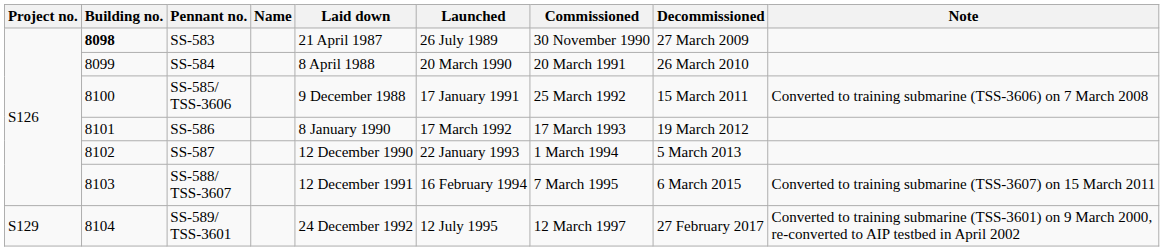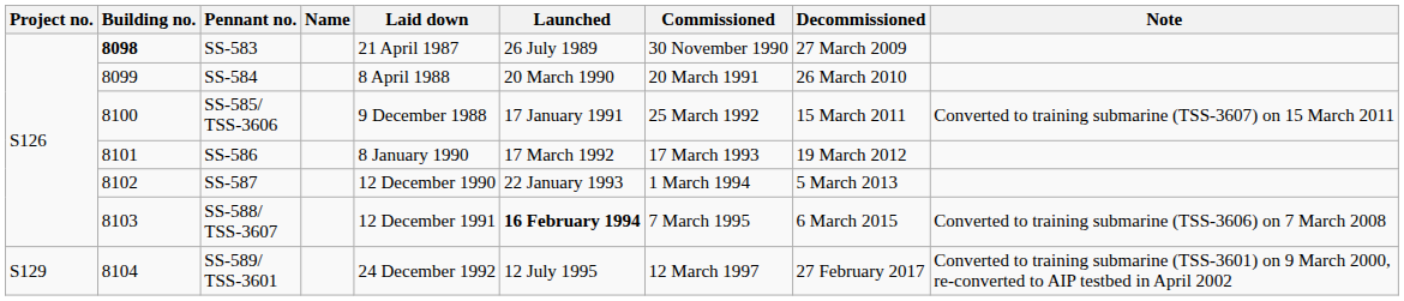SS-585/ TSS-3606 | Note: Converted to training submarine (TSS-3606) on 7 March 2008 -> Converted to training submarine (TSS-3607) on 15 March 2011
SS-588/ TSS-3607 | Launched: normal -> bold
SS-588/ TSS-3607 | Note: Converted to training submarine (TSS-3607) on 15 March 2011 -> Converted to training submarine (TSS-3606) on 7 March 2008
